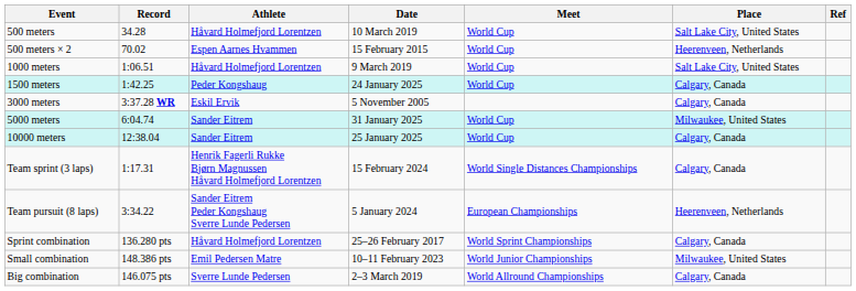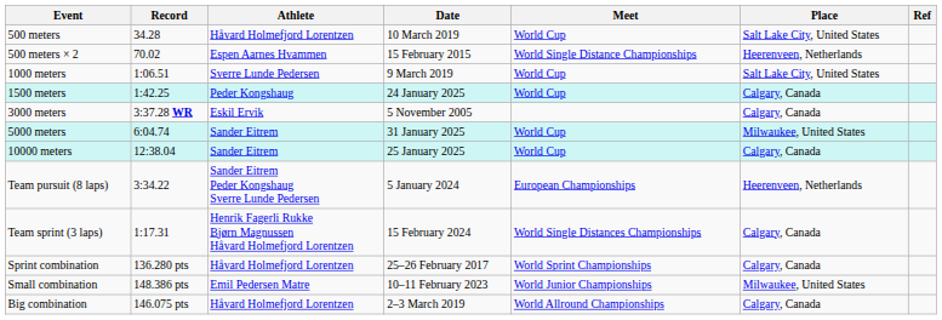500 meters × 2 | Meet: World Cup -> World Single Distance Championships
1000 meters | Athlete: Håvard Holmefjord Lorentzen -> Sverre Lunde Pedersen
rows swapped: Team sprint (3 laps) <-> Team pursuit (8 laps)
Big combination | Athlete: Sverre Lunde Pedersen -> Håvard Holmefjord Lorentzen
